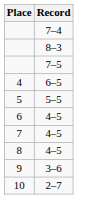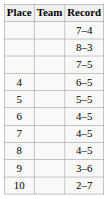+ column: Team
